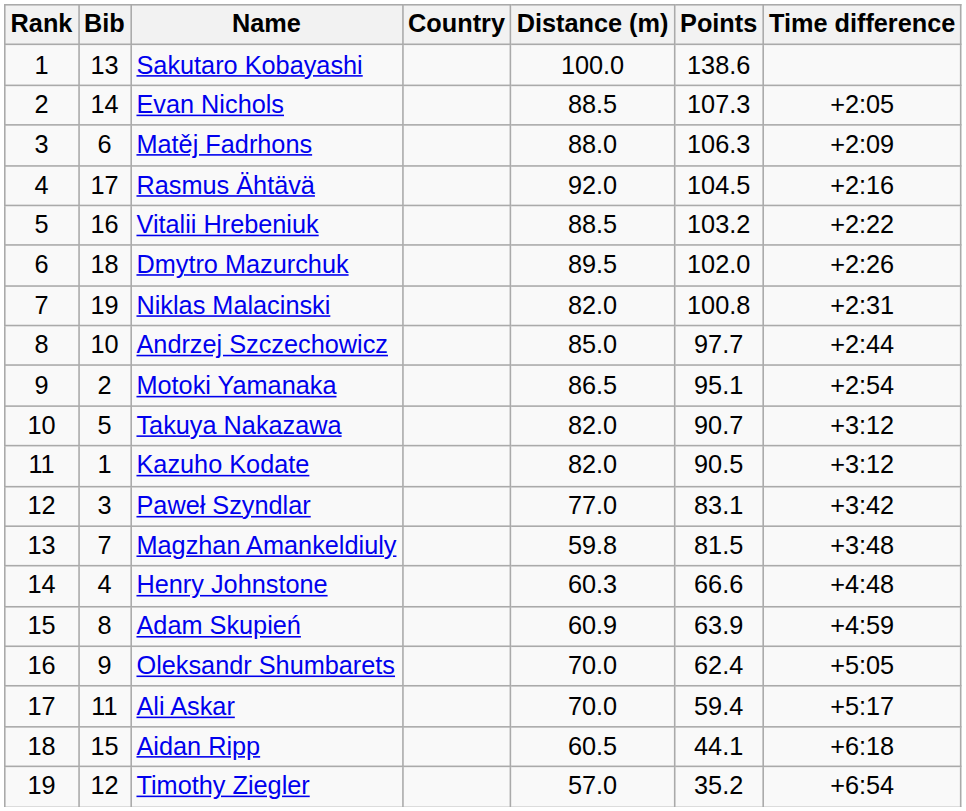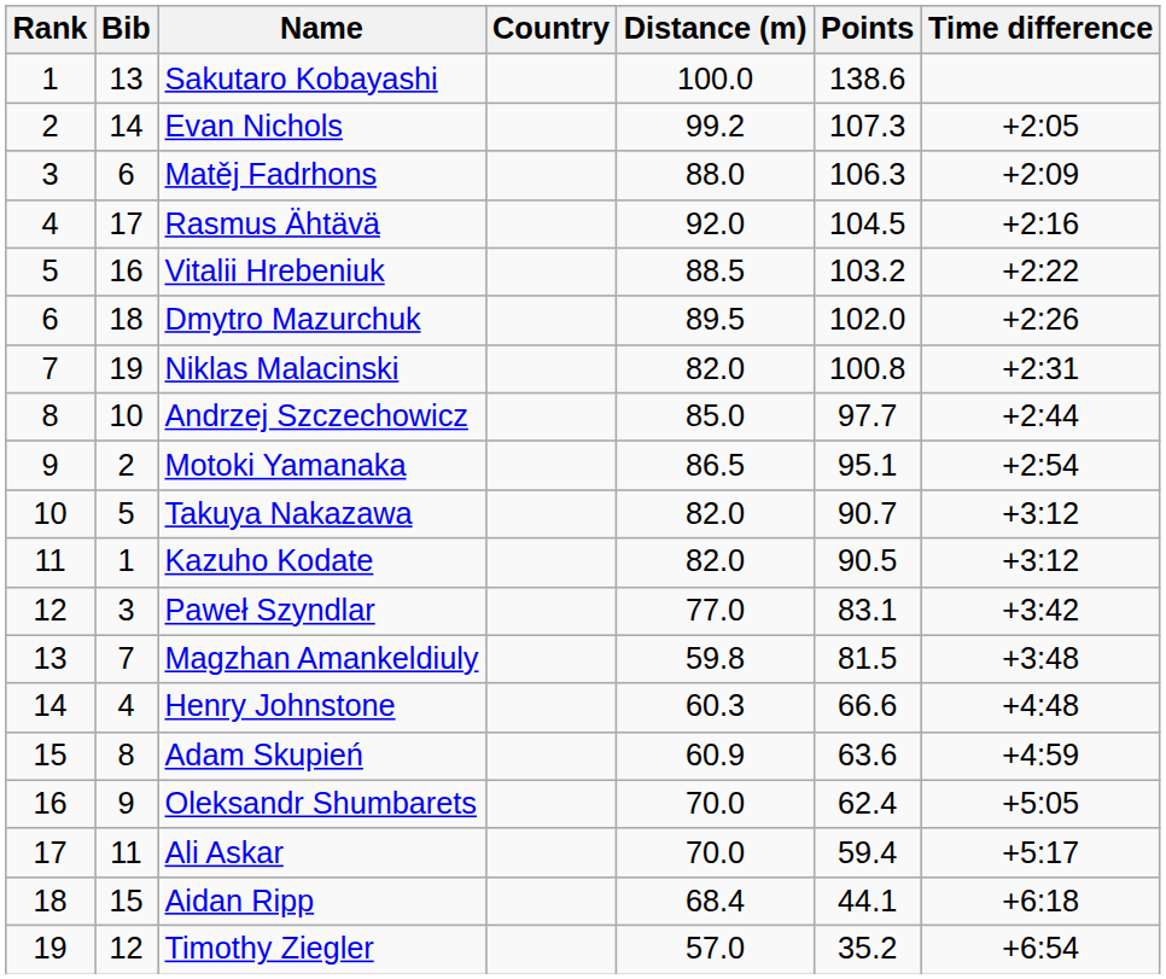Evan Nichols | Distance (m): 88.5 -> 99.2
Adam Skupień | Points: 63.9 -> 63.6
Aidan Ripp | Distance (m): 60.5 -> 68.4
